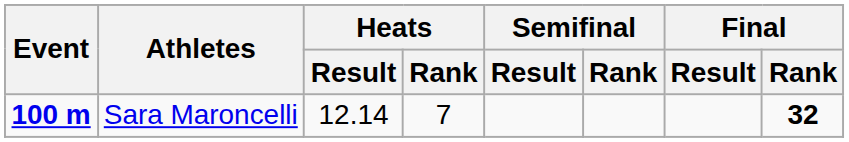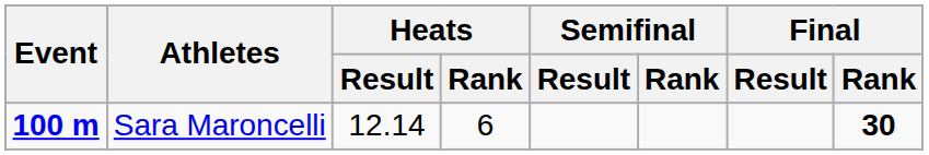Sara Maroncelli | Heats / Rank: 7 -> 6
Sara Maroncelli | Final / Rank: 32 -> 30
